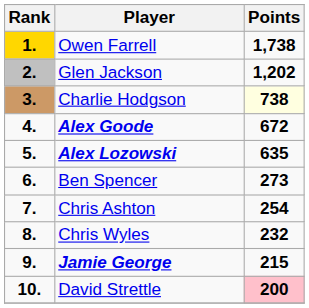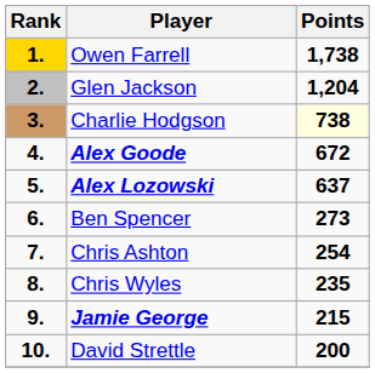Glen Jackson | Points: 1,202 -> 1,204
Alex Lozowski | Points: 635 -> 637
Chris Wyles | Points: 232 -> 235
David Strettle | Points: pink background -> no background
